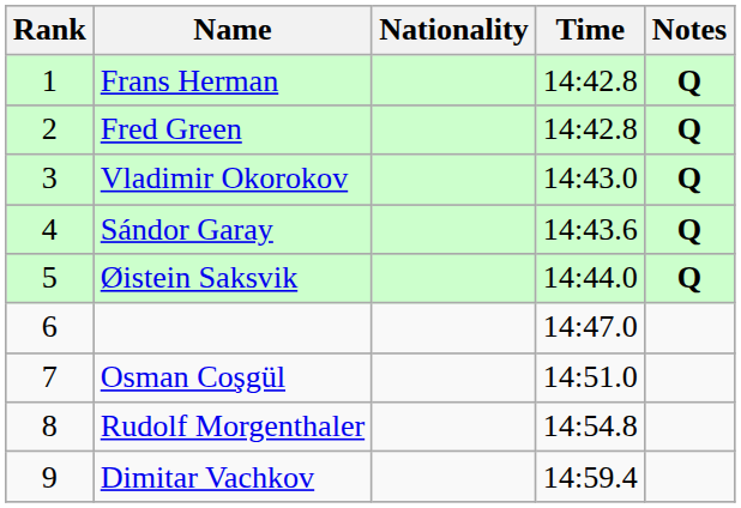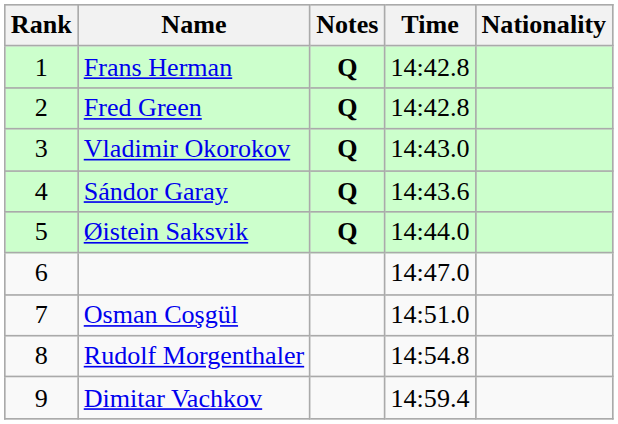columns swapped: Nationality <-> Notes
